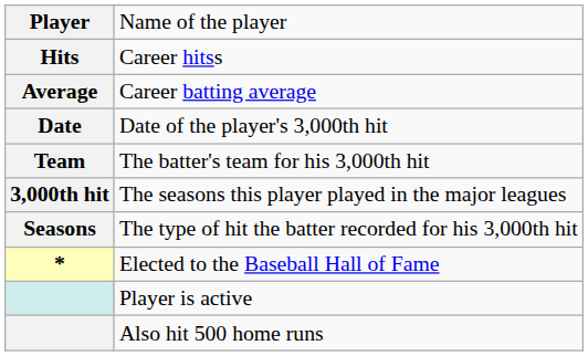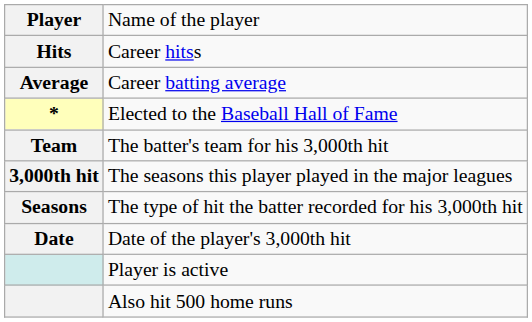rows swapped: Date of the player's 3,000th hit <-> Elected to the Baseball Hall of Fame
